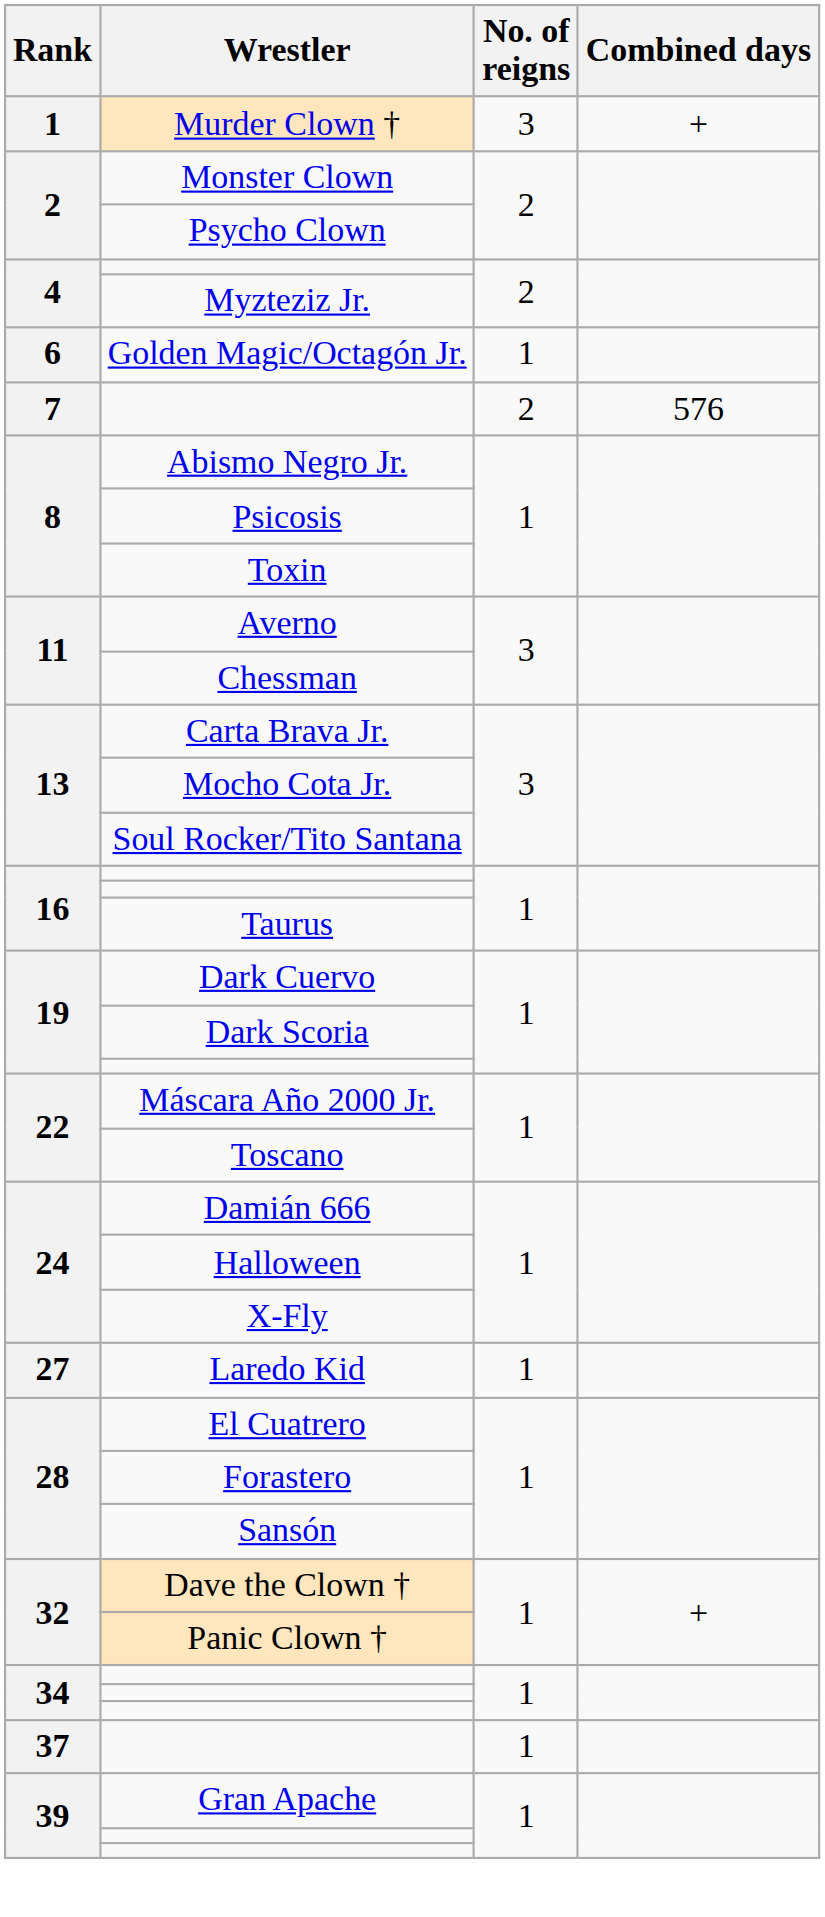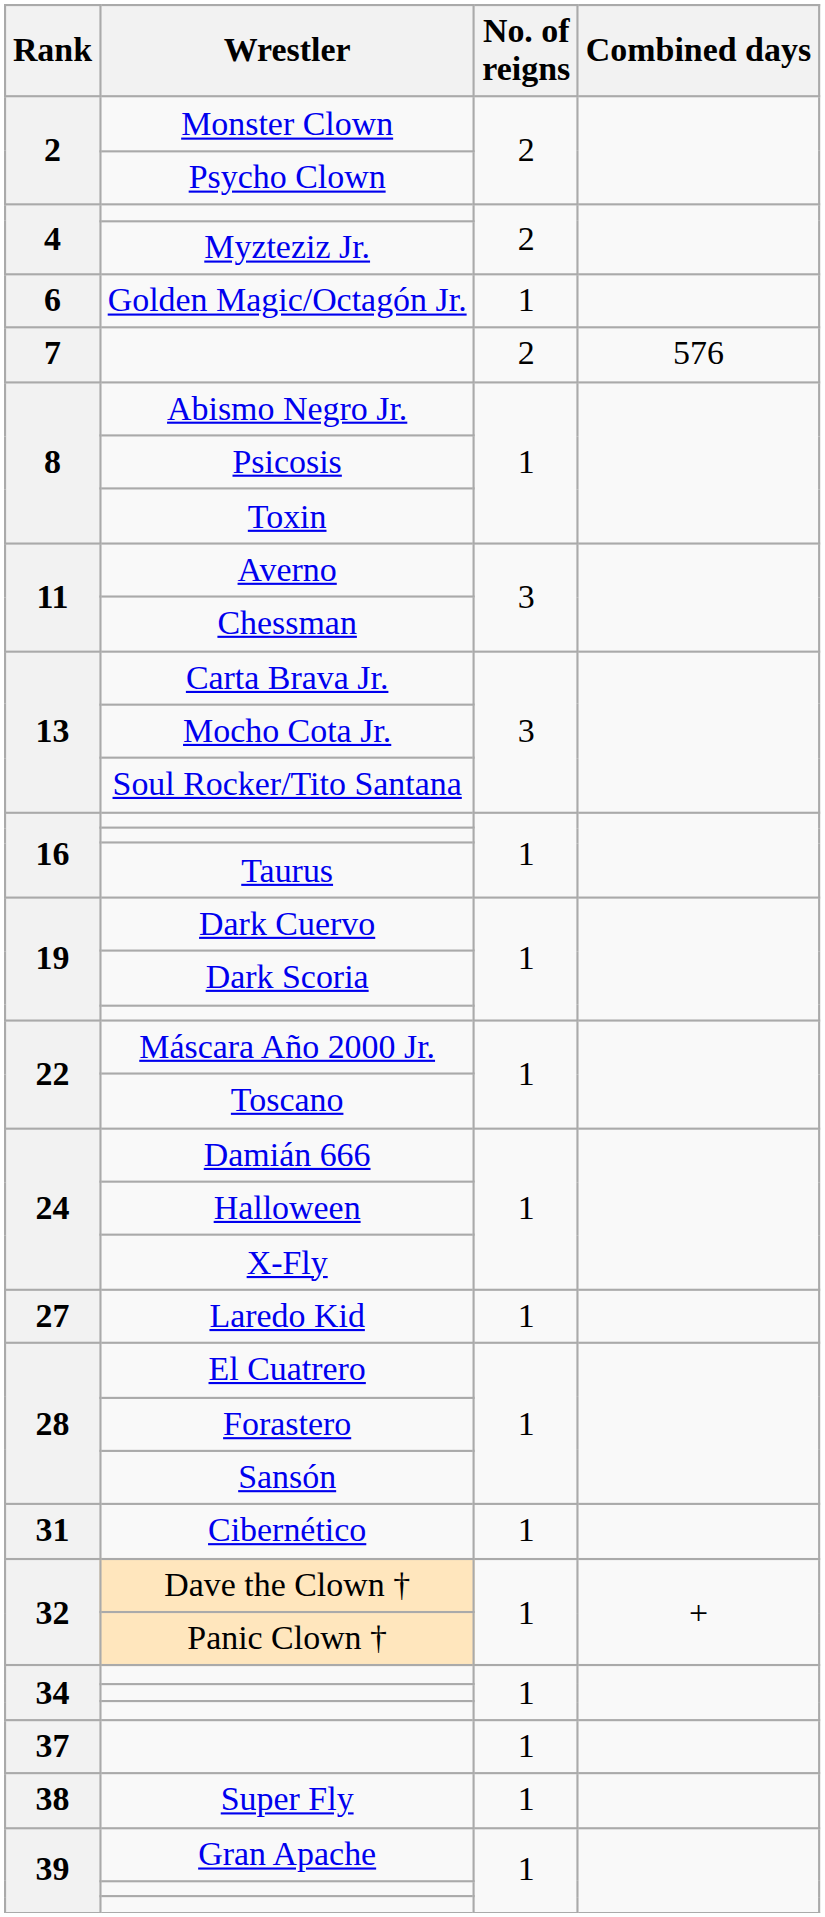- row: 1 | Murder Clown † | 3 | +
+ row: 31 | Cibernético | 1
+ row: 38 | Super Fly | 1
